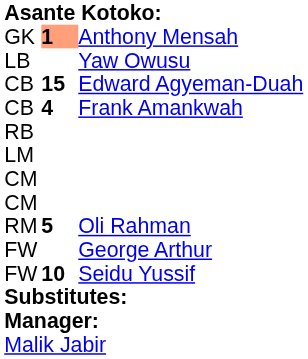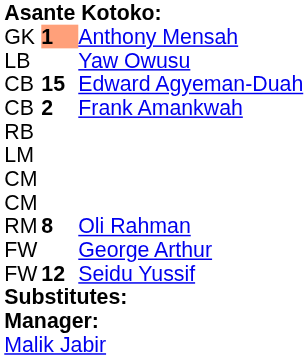CB / Frank Amankwah | column 2: 4 -> 2
RM | column 2: 5 -> 8
FW / Seidu Yussif | column 2: 10 -> 12
